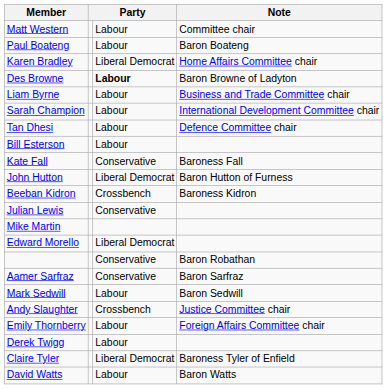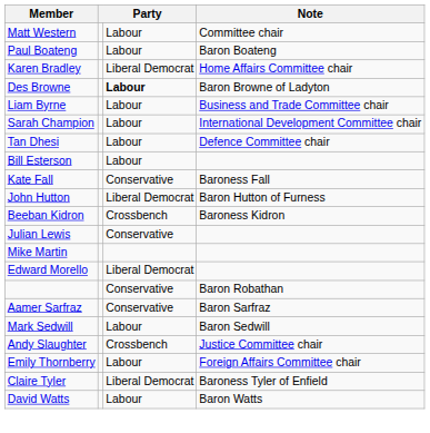- row: Derek Twigg | Labour
